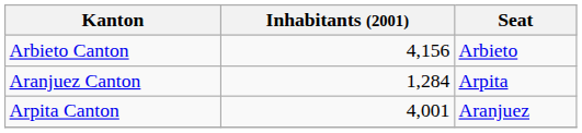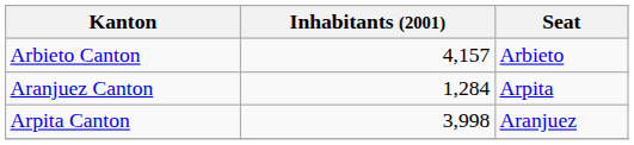Arbieto Canton | Inhabitants (2001): 4,156 -> 4,157
Arpita Canton | Inhabitants (2001): 4,001 -> 3,998
